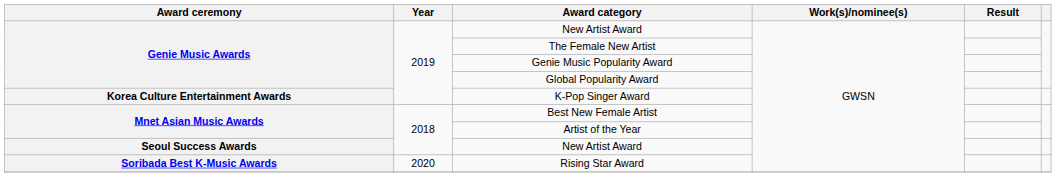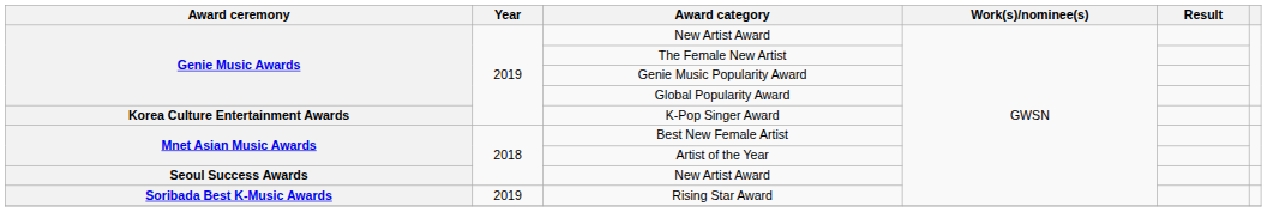Rising Star Award | Year: 2020 -> 2019
